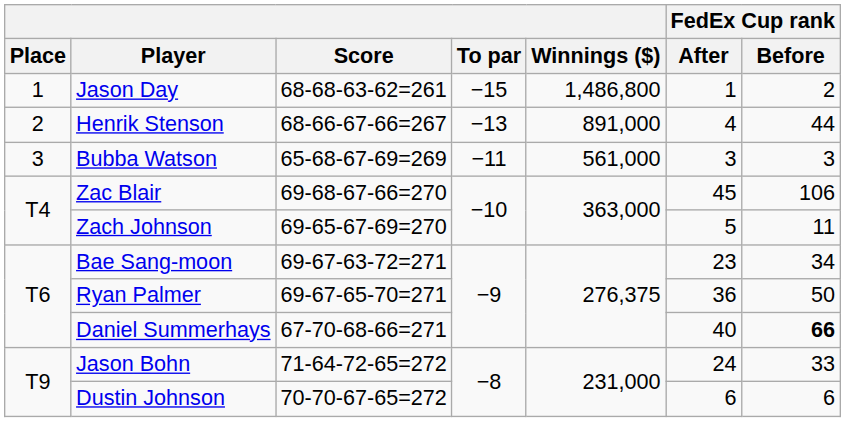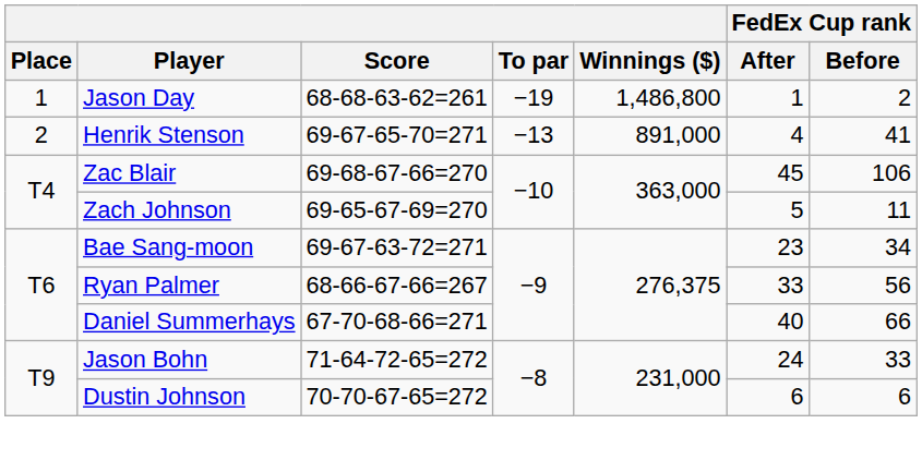Jason Day | To par: −15 -> −19
Henrik Stenson | Score: 68-66-67-66=267 -> 69-67-65-70=271
Henrik Stenson | FedEx Cup rank / Before: 44 -> 41
- row: 3 | Bubba Watson | 65-68-67-69=269 | −11 | 561,000 | 3 | 3
Ryan Palmer | Score: 69-67-65-70=271 -> 68-66-67-66=267
Ryan Palmer | FedEx Cup rank / After: 36 -> 33
Ryan Palmer | FedEx Cup rank / Before: 50 -> 56
Daniel Summerhays | FedEx Cup rank / Before: bold -> normal
